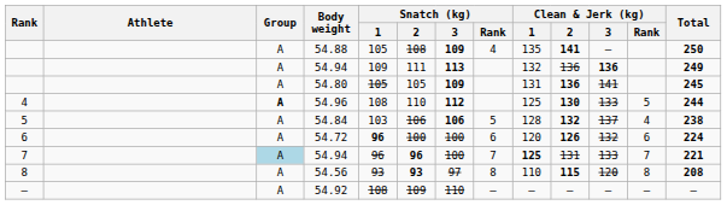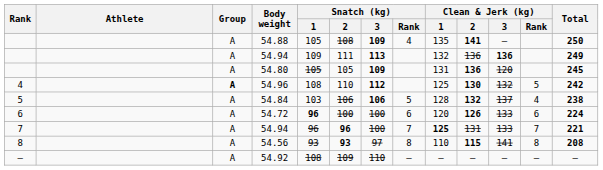54.80 | Clean & Jerk (kg) / 3: 141 -> 120
54.96 | Clean & Jerk (kg) / 3: 133 -> 132
54.96 | Total: 244 -> 242
54.72 | Clean & Jerk (kg) / 3: 132 -> 133
7 / 54.94 | Group: lightblue background -> no background
54.56 | Clean & Jerk (kg) / 3: 120 -> 141
